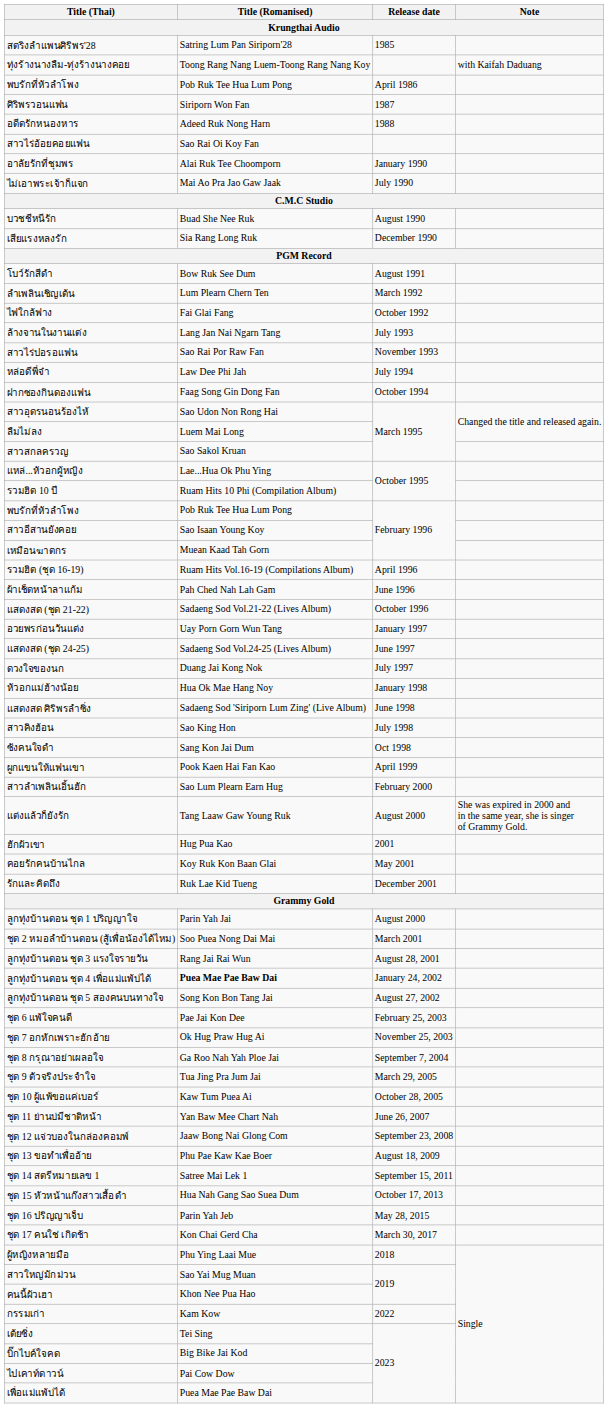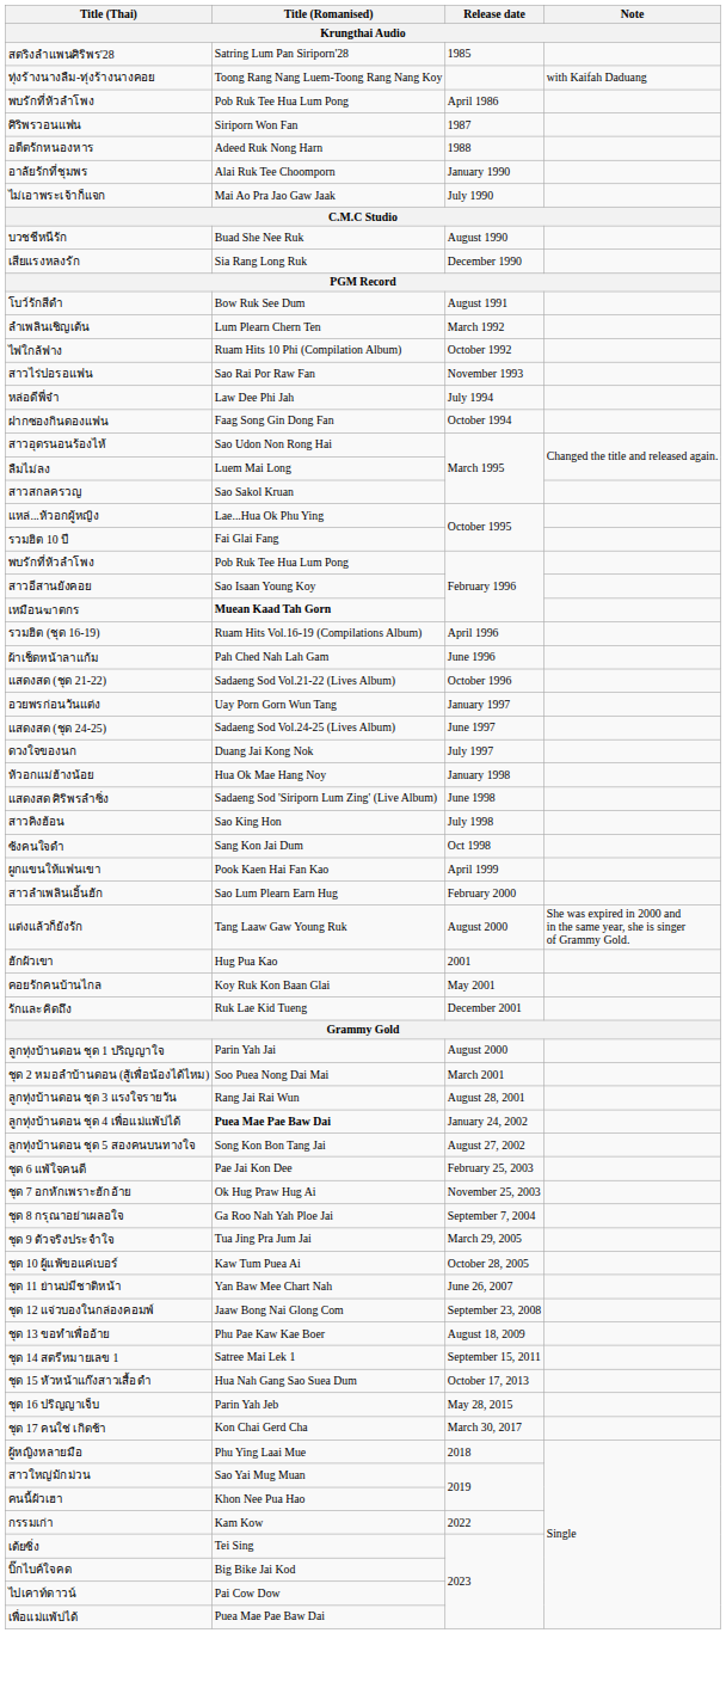- row: สาวไร่อ้อยคอยแฟน | Sao Rai Oi Koy Fan
ไฟใกล้ฟาง | Title (Romanised): Fai Glai Fang -> Ruam Hits 10 Phi (Compilation Album)
- row: ล้างจานในงานแต่ง | Lang Jan Nai Ngarn Tang | July 1993
รวมฮิต 10 ปี | Title (Romanised): Ruam Hits 10 Phi (Compilation Album) -> Fai Glai Fang
เหมือนฆาตกร | Title (Romanised): normal -> bold
